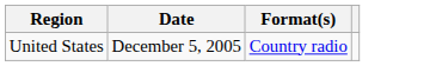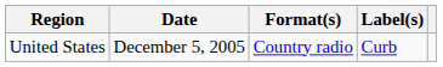+ column: Label(s) | Curb
